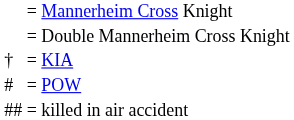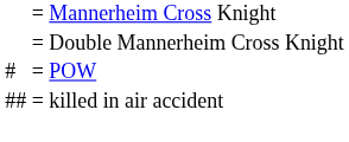- row: † | = | KIA
